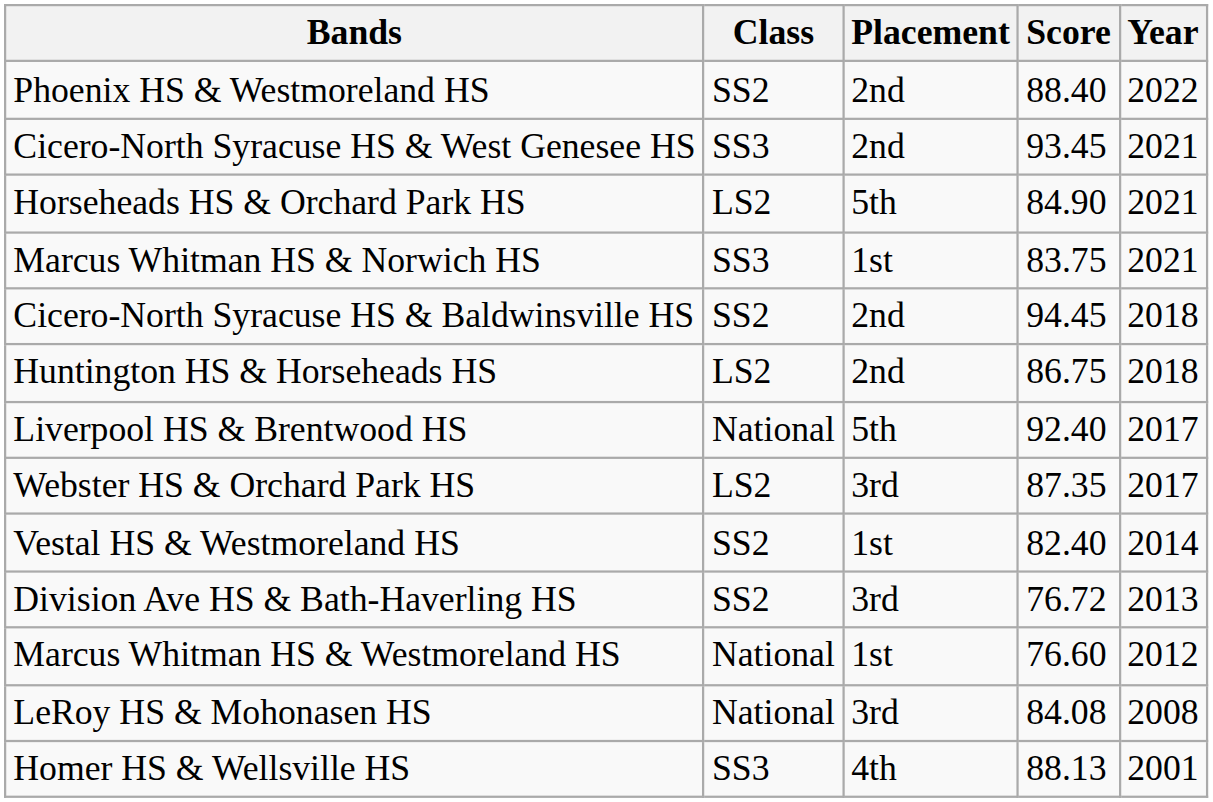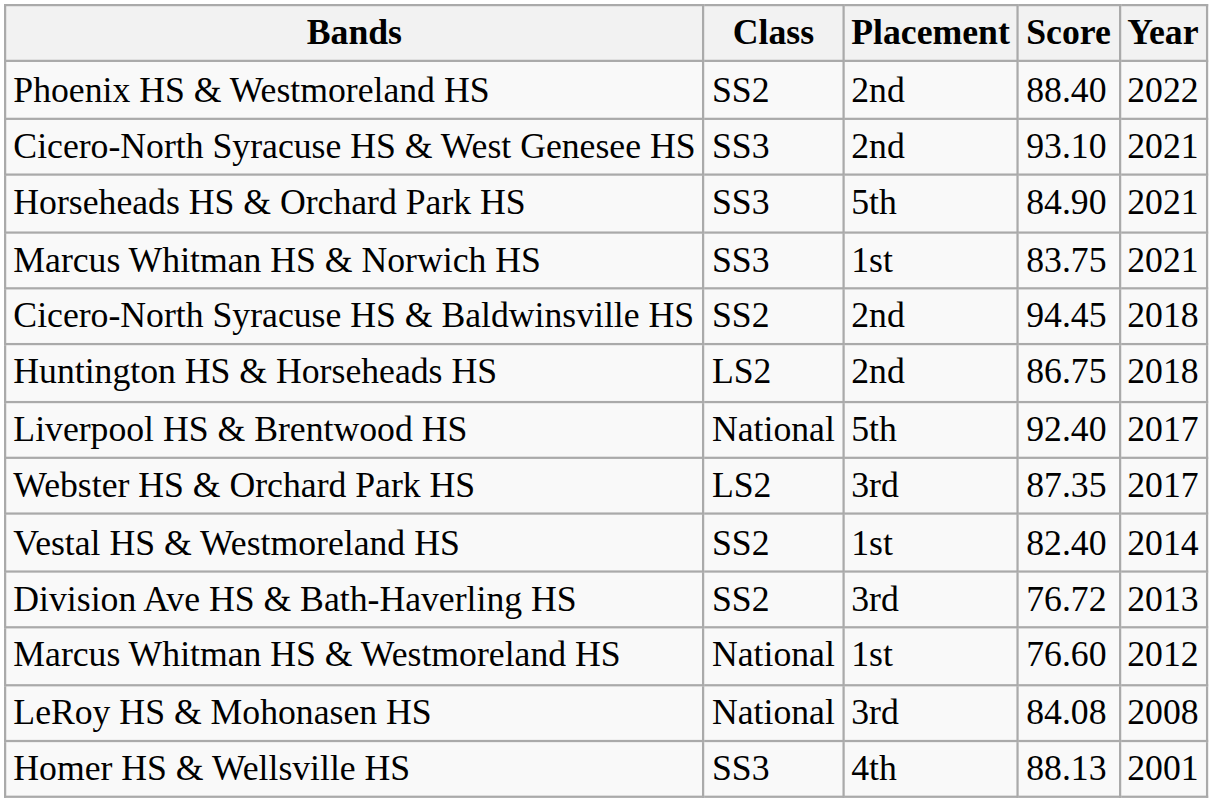Cicero-North Syracuse HS & West Genesee HS | Score: 93.45 -> 93.10
Horseheads HS & Orchard Park HS | Class: LS2 -> SS3
